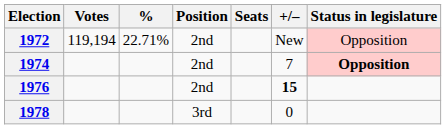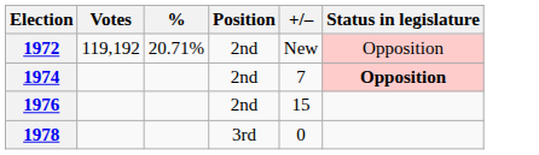- column: Seats
1972 | Votes: 119,194 -> 119,192
1972 | %: 22.71% -> 20.71%
1976 | +/–: bold -> normal
